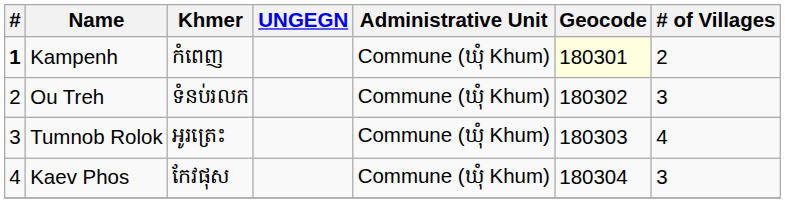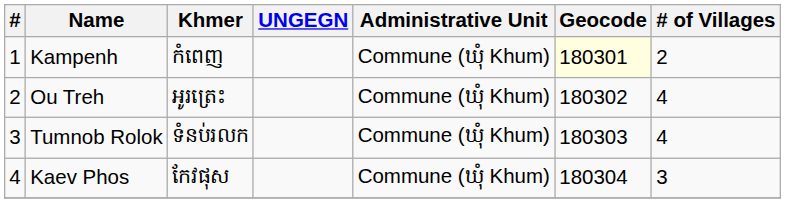Kampenh | #: bold -> normal
Ou Treh | Khmer: ទំនប់រលក -> អូរត្រេះ
Ou Treh | # of Villages: 3 -> 4
Tumnob Rolok | Khmer: អូរត្រេះ -> ទំនប់រលក
